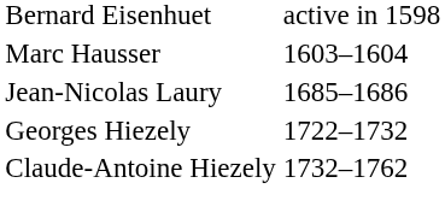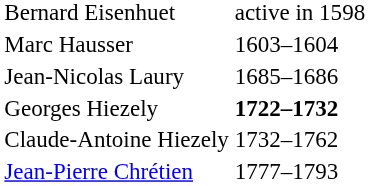Georges Hiezely | column 2: normal -> bold
+ row: Jean-Pierre Chrétien | 1777–1793
